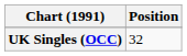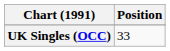UK Singles (OCC) | Position: 32 -> 33
